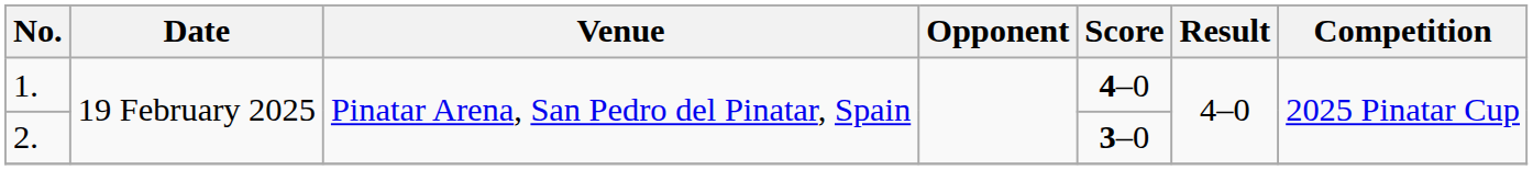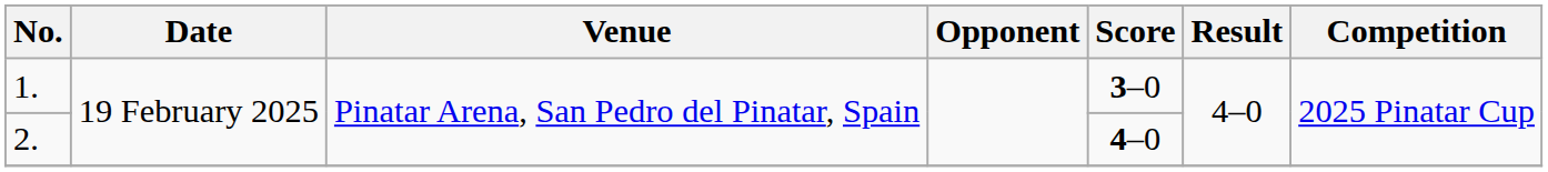1. | Score: 4–0 -> 3–0
2. | Score: 3–0 -> 4–0
